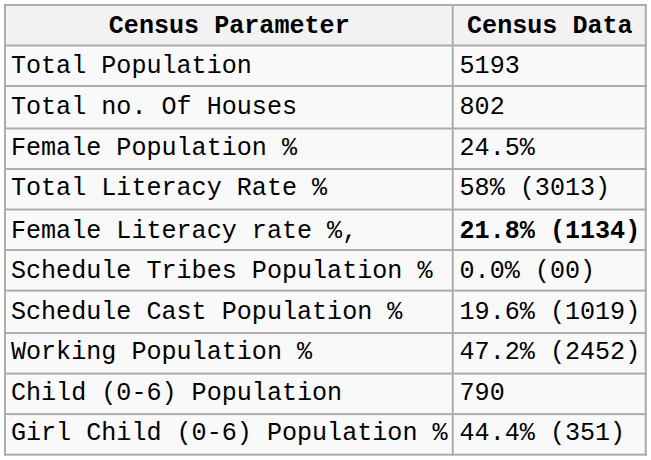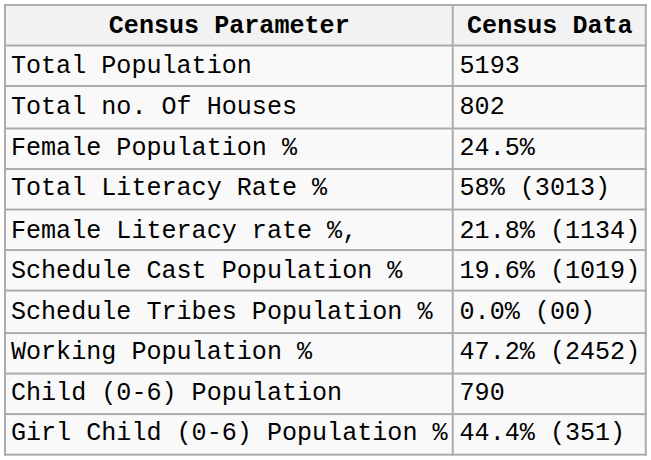Female Literacy rate %, | Census Data: bold -> normal
rows swapped: Schedule Tribes Population % <-> Schedule Cast Population %
